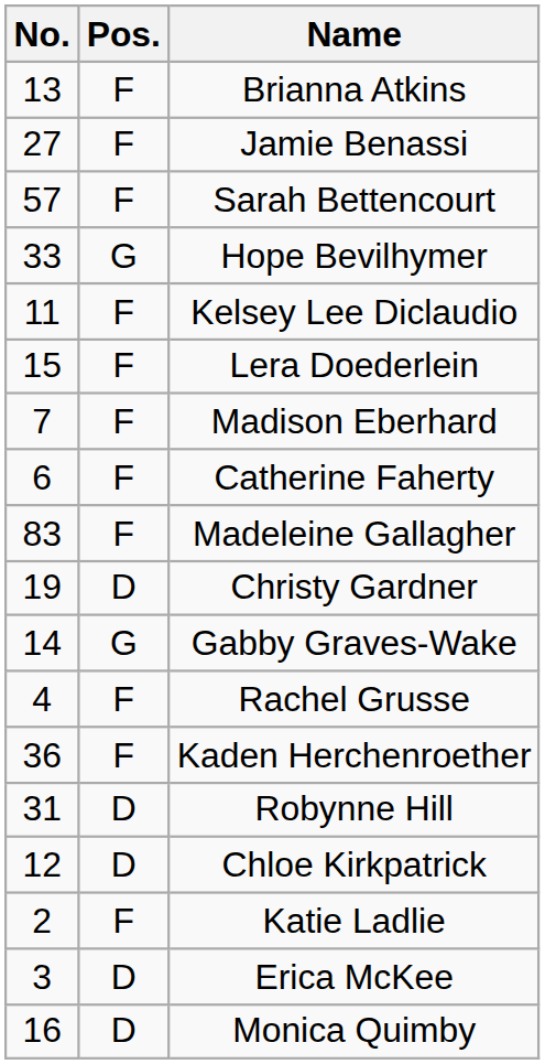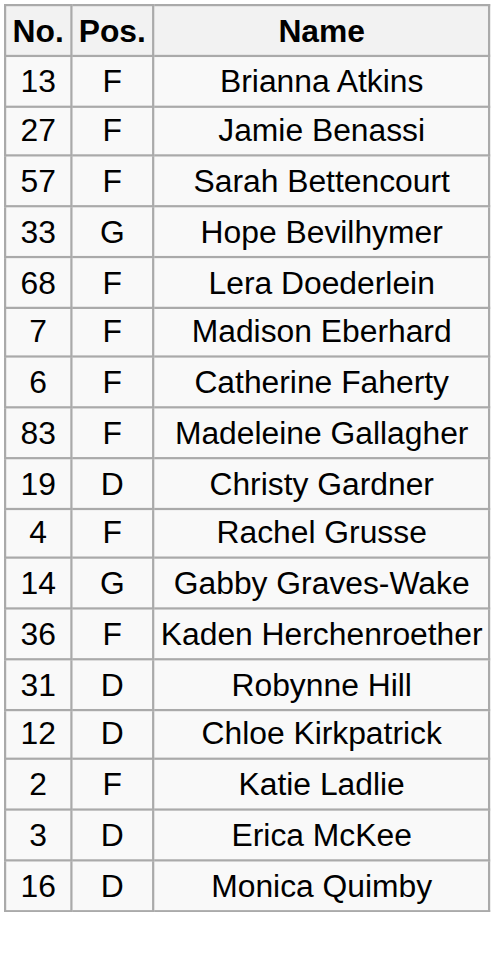- row: 11 | F | Kelsey Lee Diclaudio
Lera Doederlein | No.: 15 -> 68
rows swapped: Gabby Graves-Wake <-> Rachel Grusse
